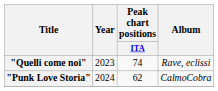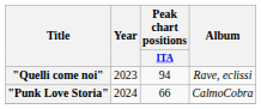"Quelli come noi" | Peak chart positions / ITA: 74 -> 94
"Punk Love Storia" | Peak chart positions / ITA: 62 -> 66
